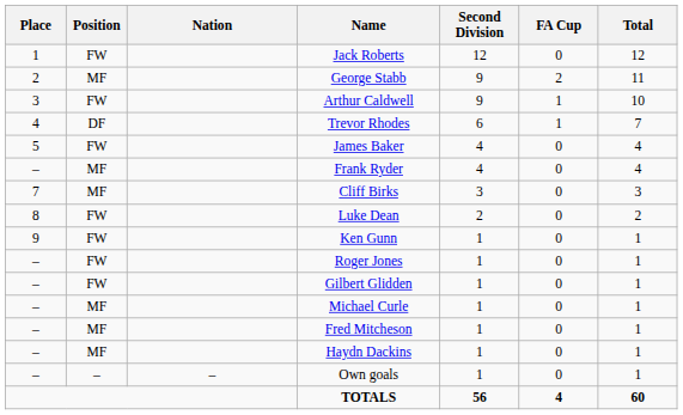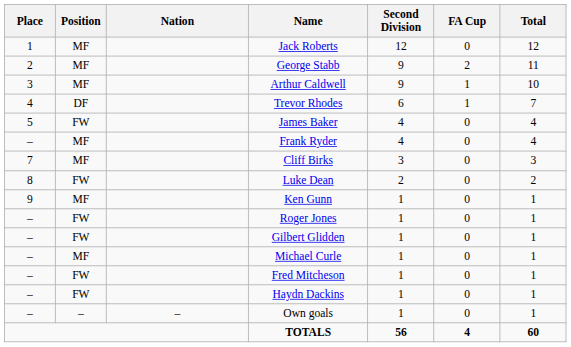Jack Roberts | Position: FW -> MF
Arthur Caldwell | Position: FW -> MF
Ken Gunn | Position: FW -> MF
Fred Mitcheson | Position: MF -> FW
Haydn Dackins | Position: MF -> FW
